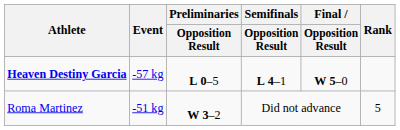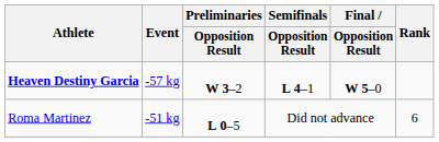Heaven Destiny Garcia | Preliminaries / Opposition Result: L 0–5 -> W 3–2
Roma Martinez | Preliminaries / Opposition Result: W 3–2 -> L 0–5
Roma Martinez | Rank: 5 -> 6
